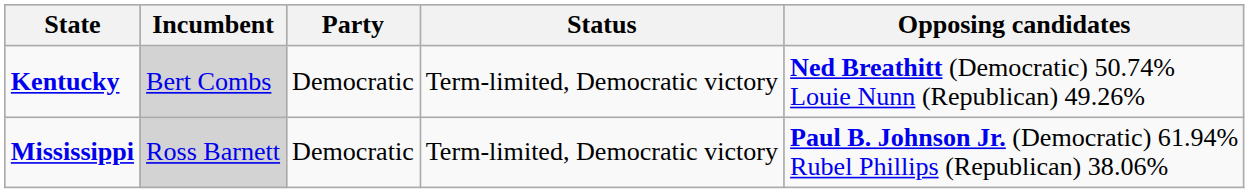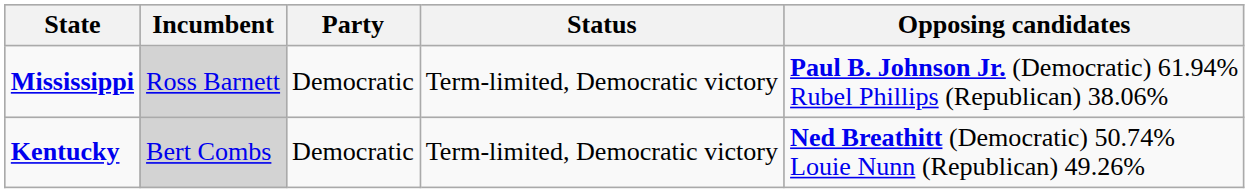rows swapped: Kentucky <-> Mississippi
